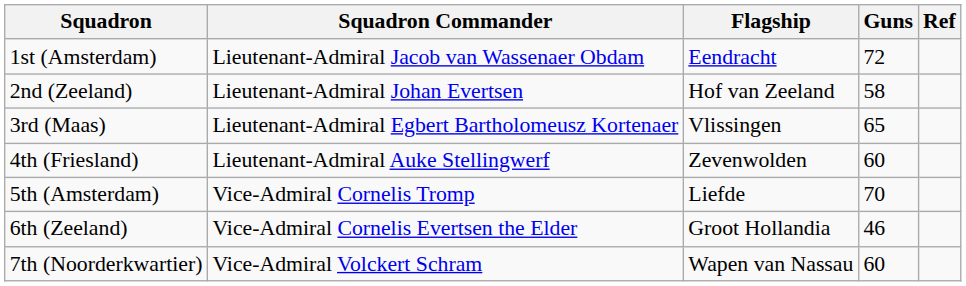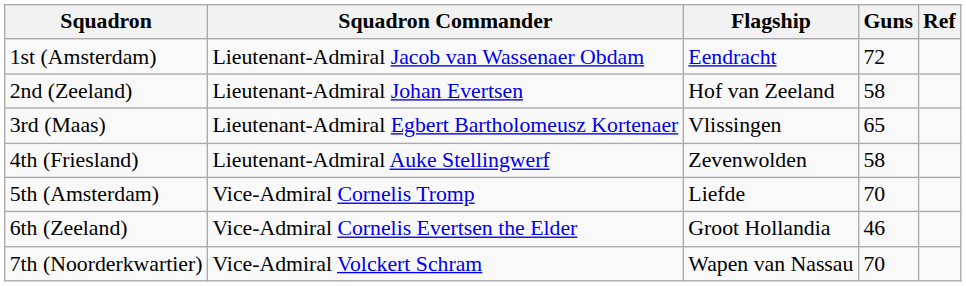4th (Friesland) | Guns: 60 -> 58
7th (Noorderkwartier) | Guns: 60 -> 70
